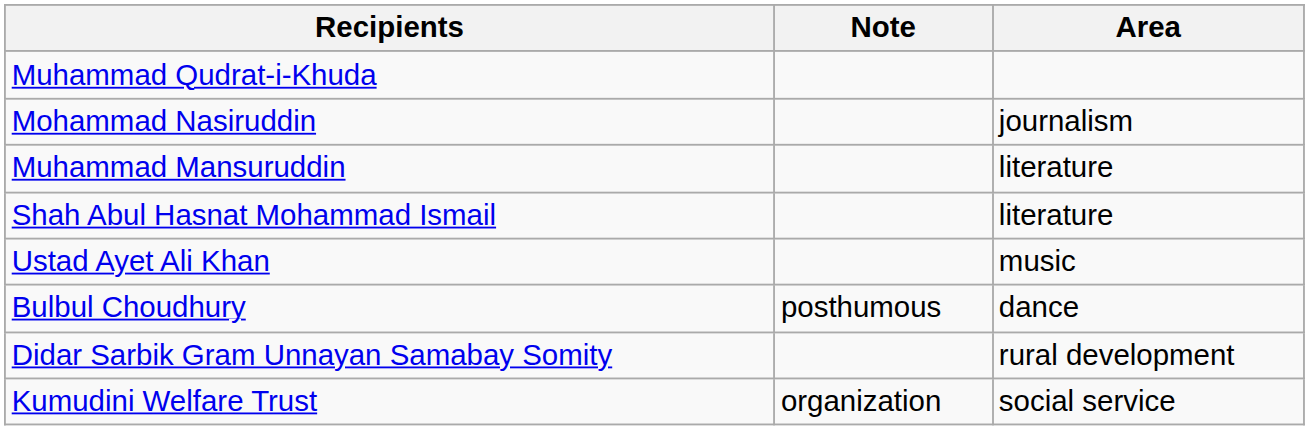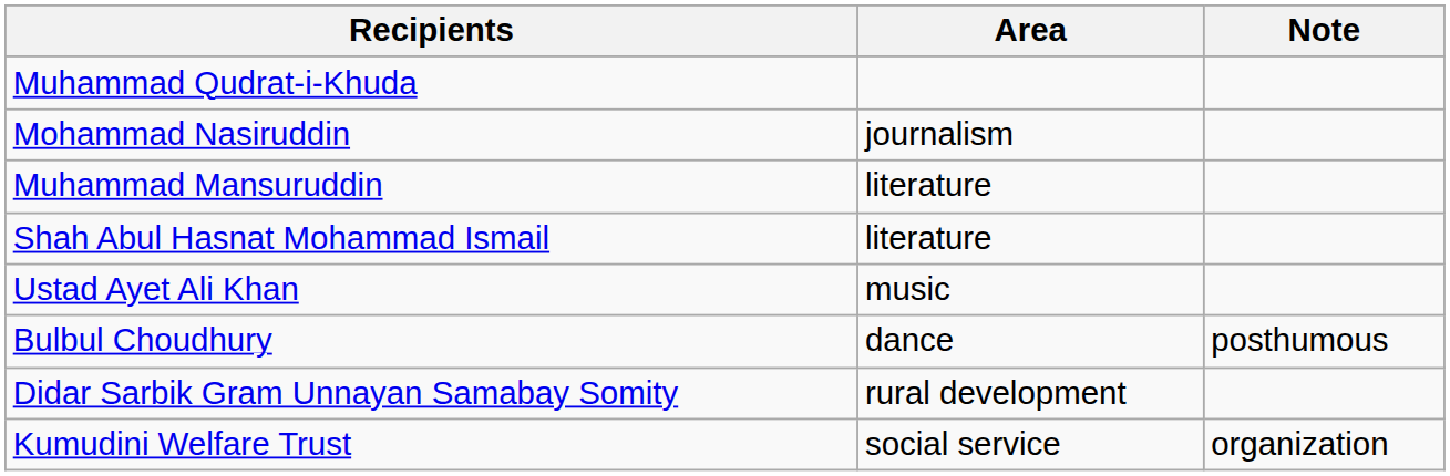columns swapped: Area <-> Note
